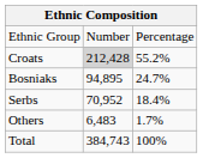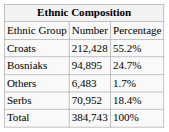Croats | column 2: lightgrey background -> no background
rows swapped: Serbs <-> Others
